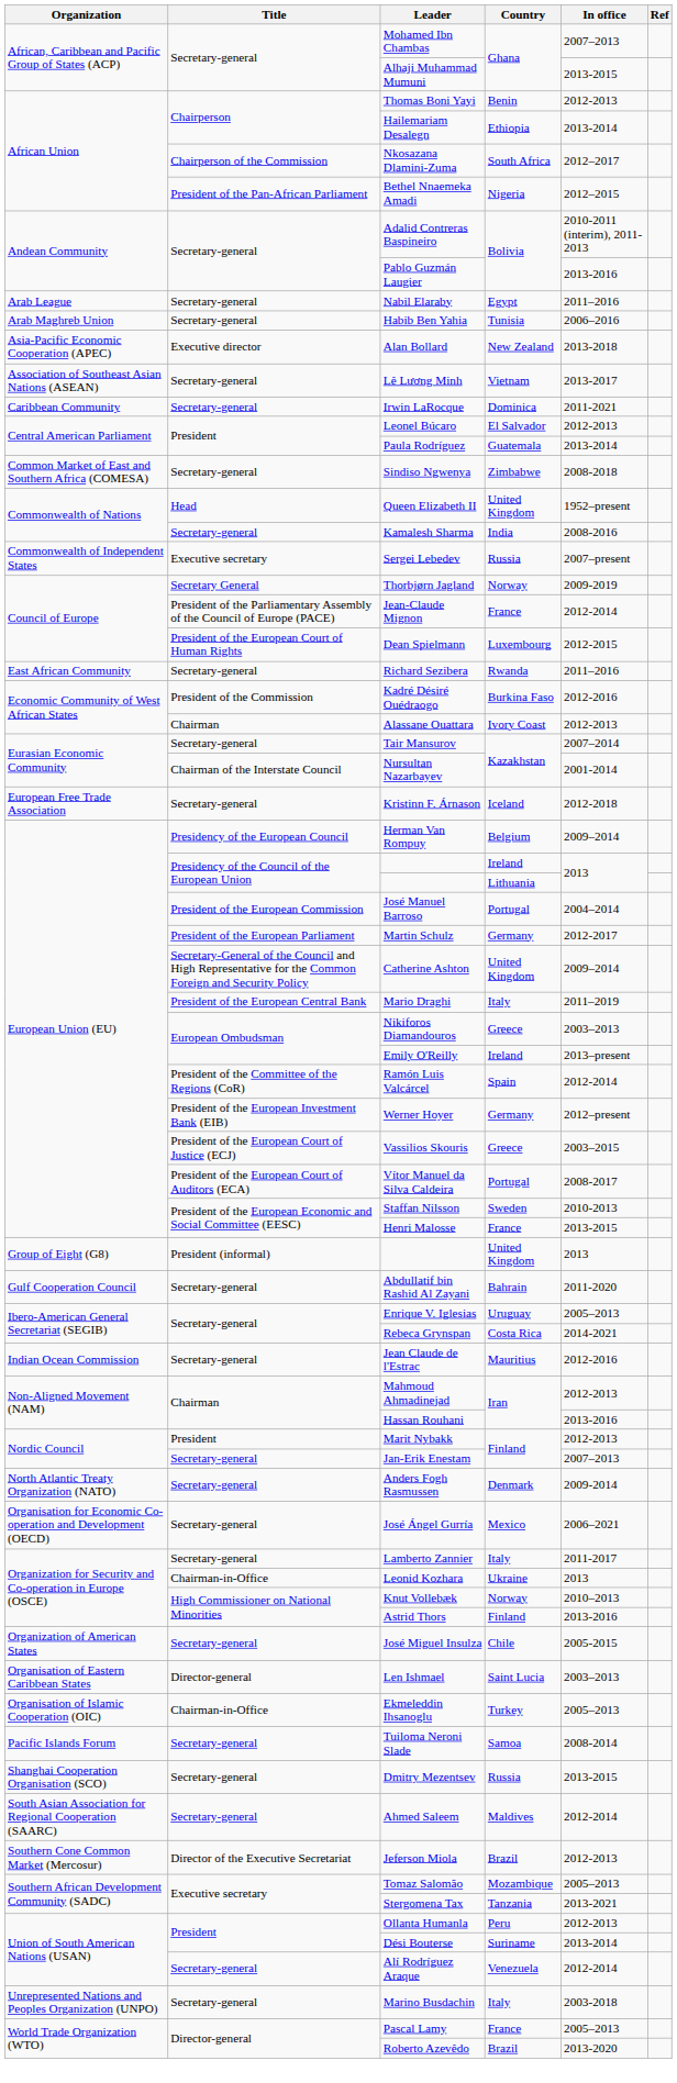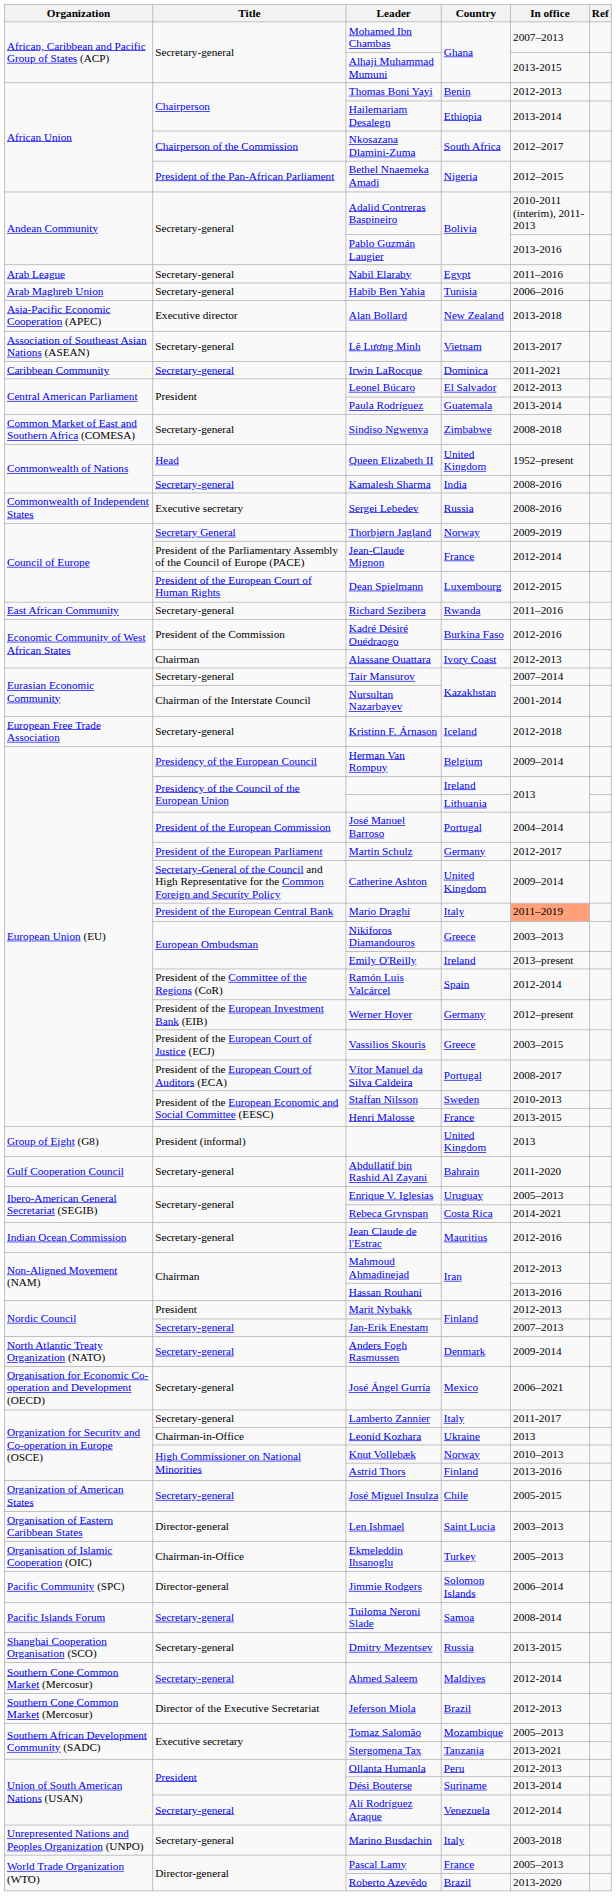Sergei Lebedev | In office: 2007–present -> 2008-2016
Mario Draghi | In office: no background -> lightsalmon background
+ row: Pacific Community (SPC) | Director-general | Jimmie Rodgers | Solomon Islands | 2006–2014
Ahmed Saleem | Organization: South Asian Association for Regional Cooperation (SAARC) -> Southern Cone Common Market (Mercosur)
